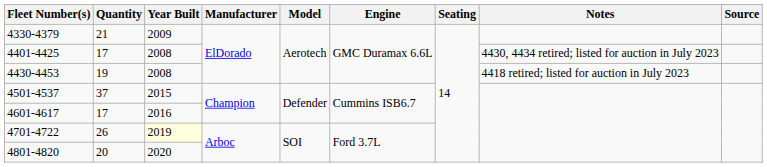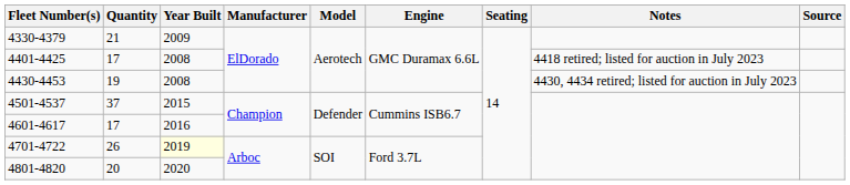4401-4425 | Notes: 4430, 4434 retired; listed for auction in July 2023 -> 4418 retired; listed for auction in July 2023
4430-4453 | Notes: 4418 retired; listed for auction in July 2023 -> 4430, 4434 retired; listed for auction in July 2023
